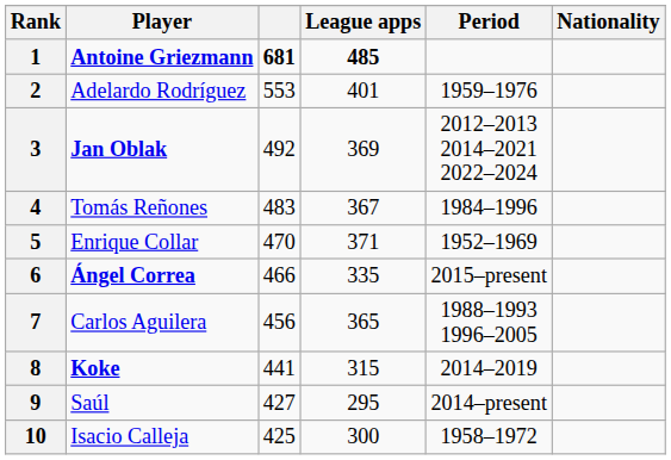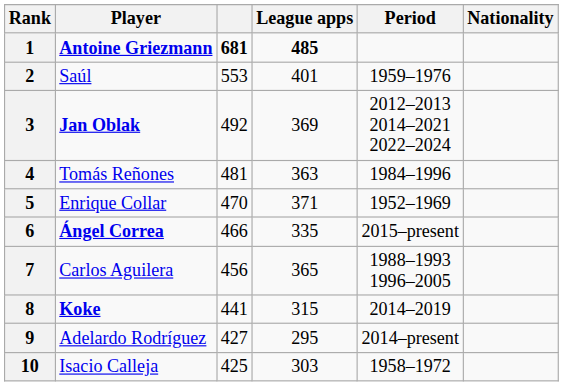2 | Player: Adelardo Rodríguez -> Saúl
4 | column 3: 483 -> 481
4 | League apps: 367 -> 363
9 | Player: Saúl -> Adelardo Rodríguez
10 | League apps: 300 -> 303
